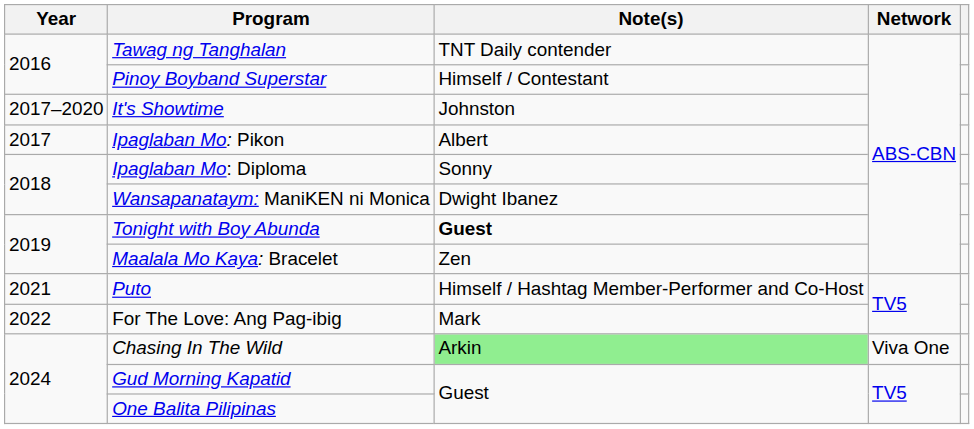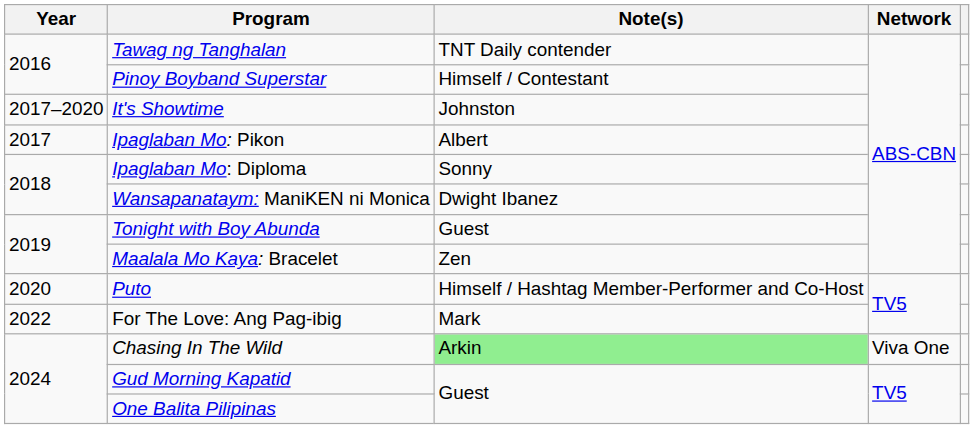Tonight with Boy Abunda | Note(s): bold -> normal
Puto | Year: 2021 -> 2020
